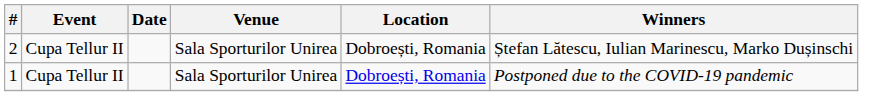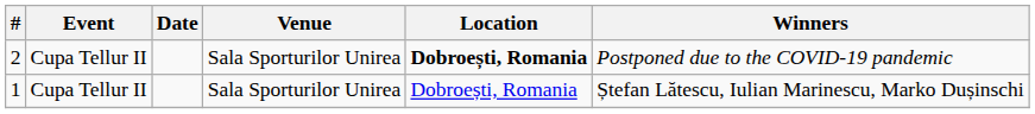2 | Location: normal -> bold
2 | Winners: Ștefan Lătescu, Iulian Marinescu, Marko Dușinschi -> Postponed due to the COVID-19 pandemic
1 | Winners: Postponed due to the COVID-19 pandemic -> Ștefan Lătescu, Iulian Marinescu, Marko Dușinschi
